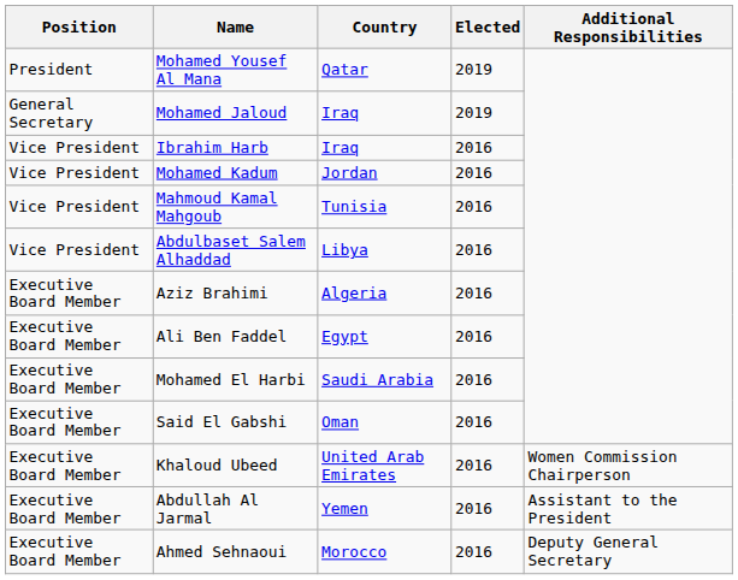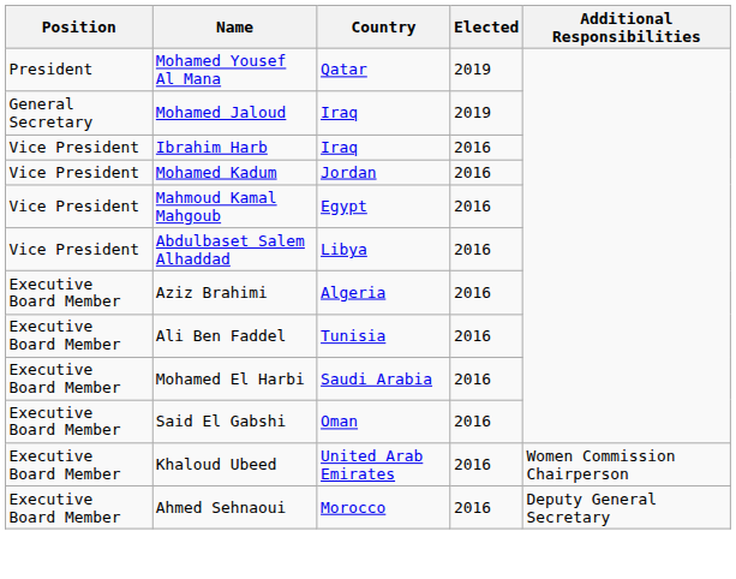Mahmoud Kamal Mahgoub | Country: Tunisia -> Egypt
Ali Ben Faddel | Country: Egypt -> Tunisia
- row: Executive Board Member | Abdullah Al Jarmal | Yemen | 2016 | Assistant to the President
